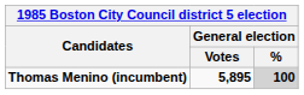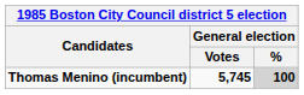Thomas Menino (incumbent) | General election / Votes: 5,895 -> 5,745
